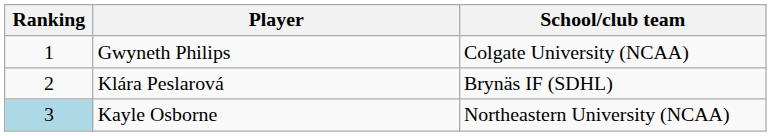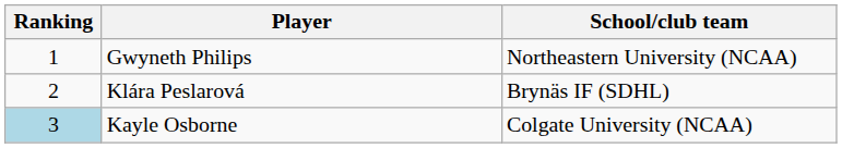Gwyneth Philips | School/club team: Colgate University (NCAA) -> Northeastern University (NCAA)
Kayle Osborne | School/club team: Northeastern University (NCAA) -> Colgate University (NCAA)
